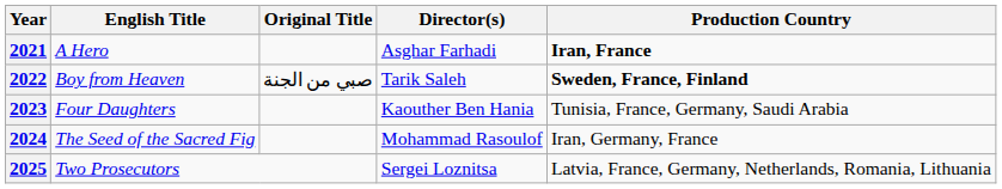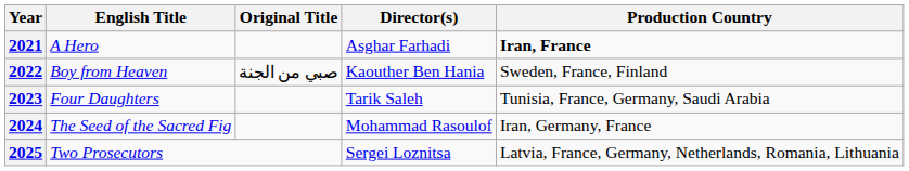2022 | Director(s): Tarik Saleh -> Kaouther Ben Hania
2022 | Production Country: bold -> normal
2023 | Director(s): Kaouther Ben Hania -> Tarik Saleh
